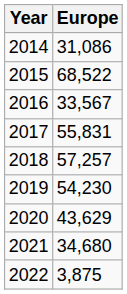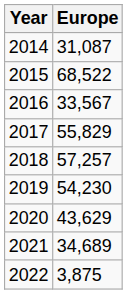2014 | Europe: 31,086 -> 31,087
2017 | Europe: 55,831 -> 55,829
2021 | Europe: 34,680 -> 34,689
